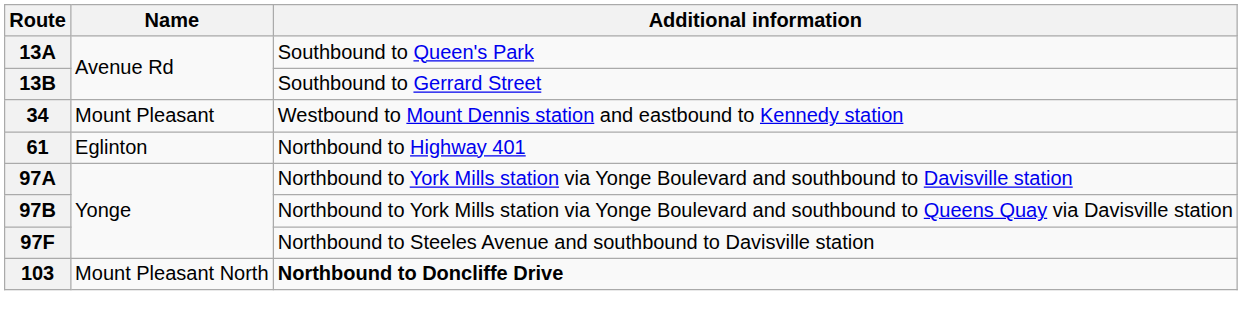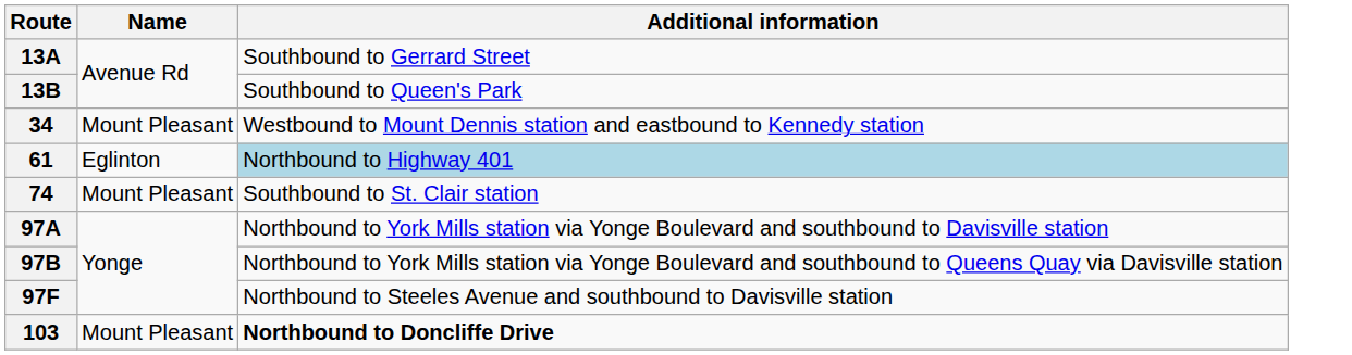13A | Additional information: Southbound to Queen's Park -> Southbound to Gerrard Street
13B | Additional information: Southbound to Gerrard Street -> Southbound to Queen's Park
61 | Additional information: no background -> lightblue background
+ row: 74 | Mount Pleasant | Southbound to St. Clair station
103 | Name: Mount Pleasant North -> Mount Pleasant
